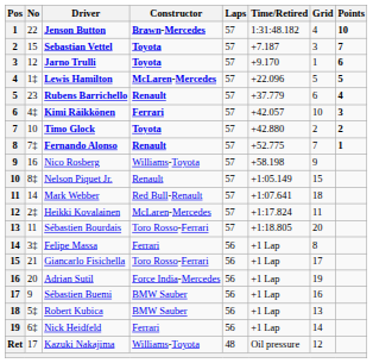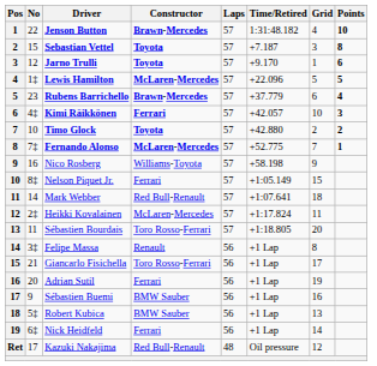Sebastian Vettel | Points: 7 -> 8
Rubens Barrichello | Constructor: Renault -> Brawn-Mercedes
Fernando Alonso | Constructor: Renault -> McLaren-Mercedes
Nelson Piquet Jr. | Constructor: Renault -> Ferrari
Felipe Massa | Constructor: Ferrari -> Renault
Adrian Sutil | Constructor: Force India-Mercedes -> Ferrari
Kazuki Nakajima | Constructor: Williams-Toyota -> Red Bull-Renault
